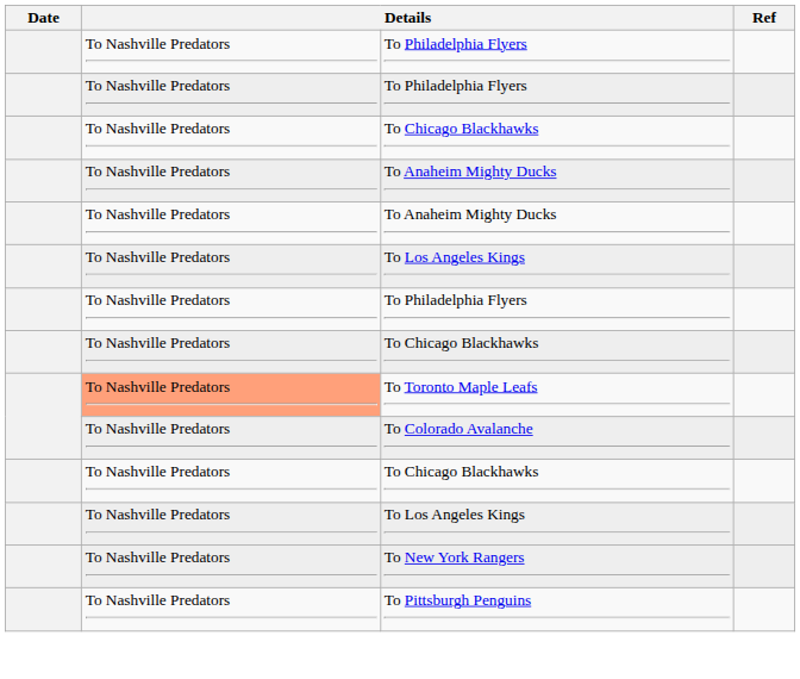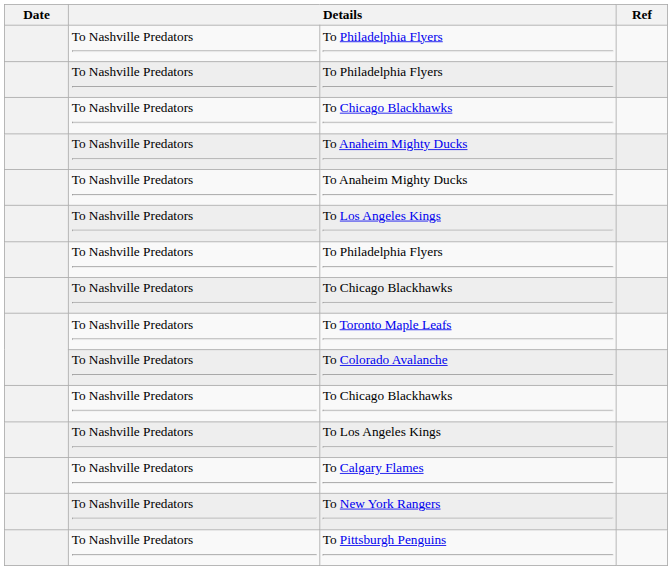To Toronto Maple Leafs | column 2: lightsalmon background -> no background
+ row: To Nashville Predators | To Calgary Flames
